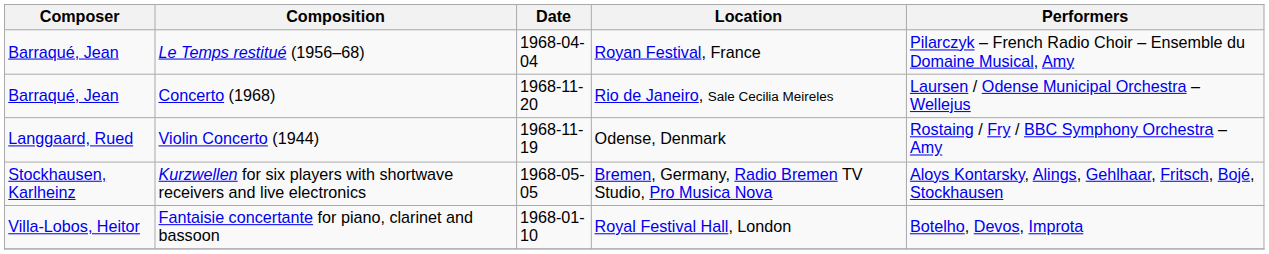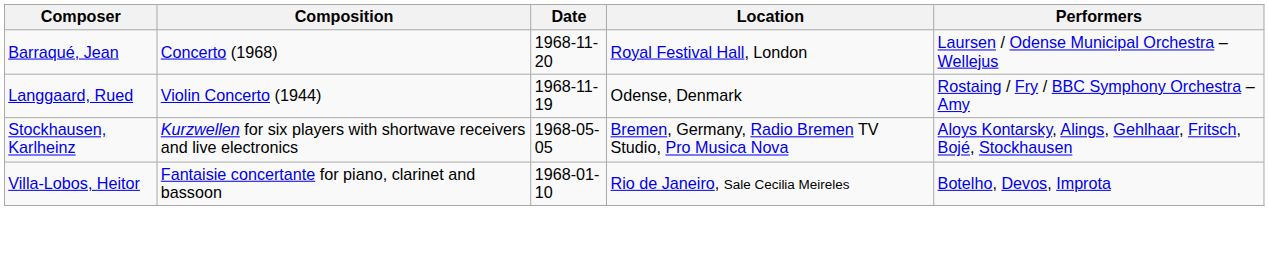- row: Barraqué, Jean | Le Temps restitué (1956–68) | 1968-04-04 | Royan Festival, France | Pilarczyk – French Radio Choir – Ensemble du Domaine Musical, Amy
Concerto (1968) | Location: Rio de Janeiro, Sale Cecilia Meireles -> Royal Festival Hall, London
Fantaisie concertante for piano, clarinet and bassoon | Location: Royal Festival Hall, London -> Rio de Janeiro, Sale Cecilia Meireles
